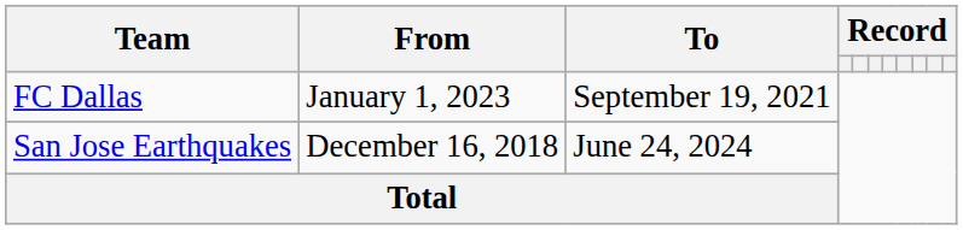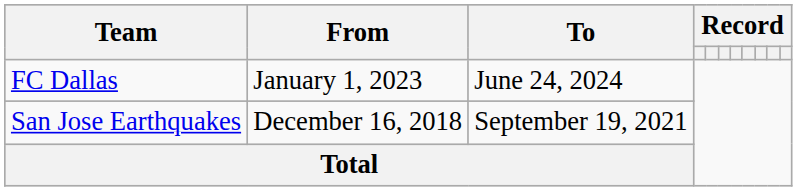FC Dallas | To: September 19, 2021 -> June 24, 2024
San Jose Earthquakes | To: June 24, 2024 -> September 19, 2021
